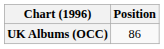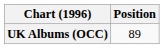UK Albums (OCC) | Position: 86 -> 89
